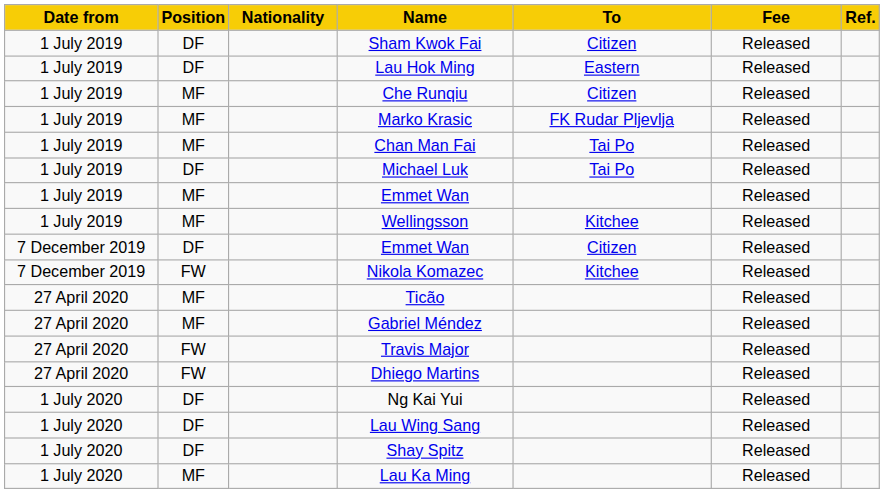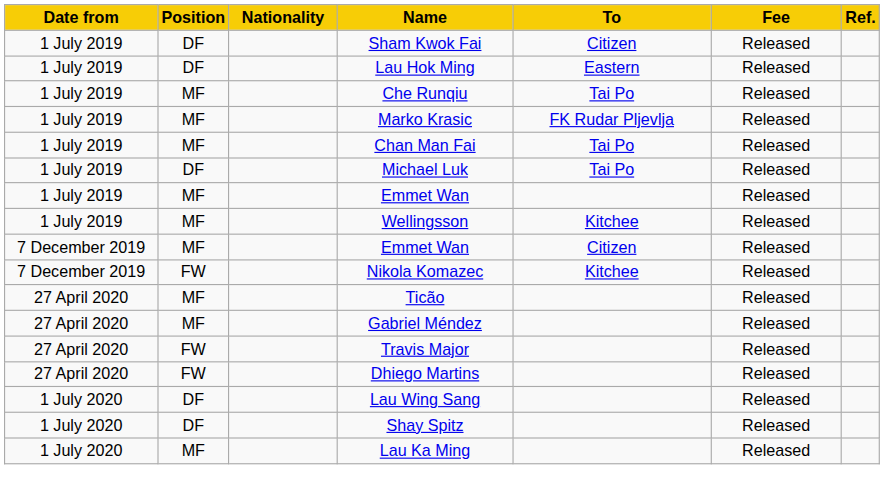Che Runqiu | To: Citizen -> Tai Po
7 December 2019 / Emmet Wan | Position: DF -> MF
- row: 1 July 2020 | DF | Ng Kai Yui | Released
